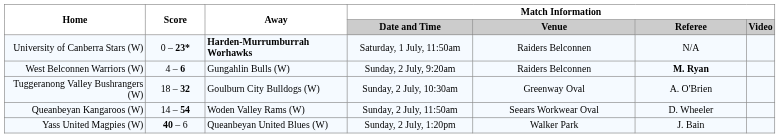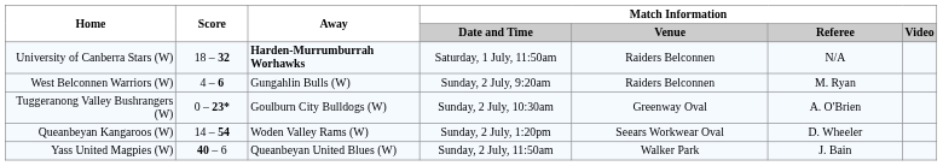University of Canberra Stars (W) | Score: 0 – 23* -> 18 – 32
West Belconnen Warriors (W) | Match Information / Referee: bold -> normal
Tuggeranong Valley Bushrangers (W) | Score: 18 – 32 -> 0 – 23*
Queanbeyan Kangaroos (W) | Match Information / Date and Time: Sunday, 2 July, 11:50am -> Sunday, 2 July, 1:20pm
Yass United Magpies (W) | Match Information / Date and Time: Sunday, 2 July, 1:20pm -> Sunday, 2 July, 11:50am
